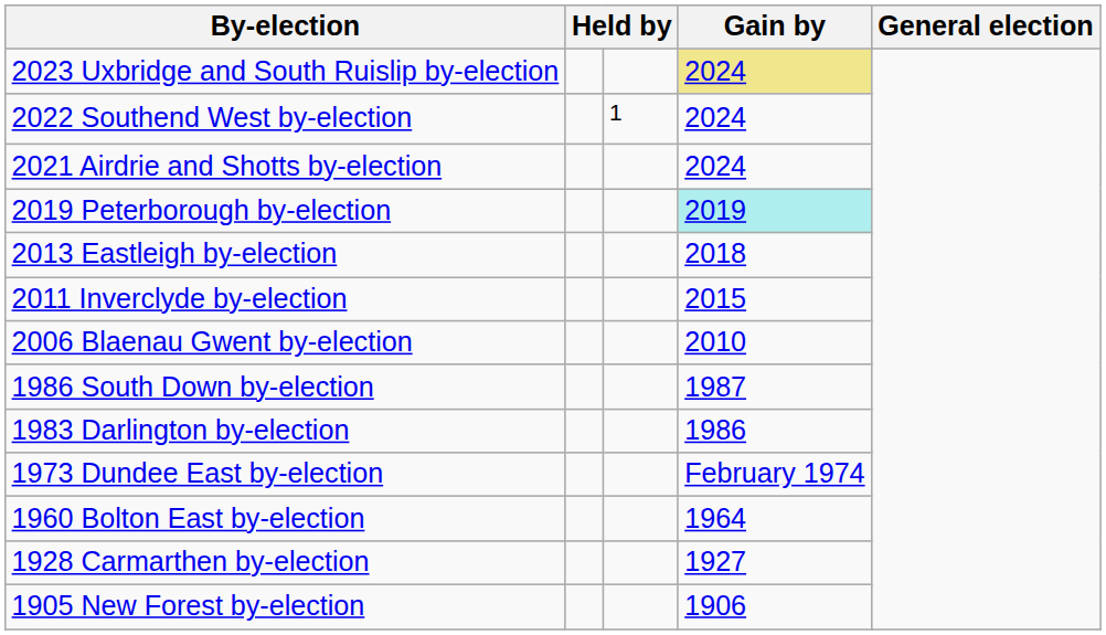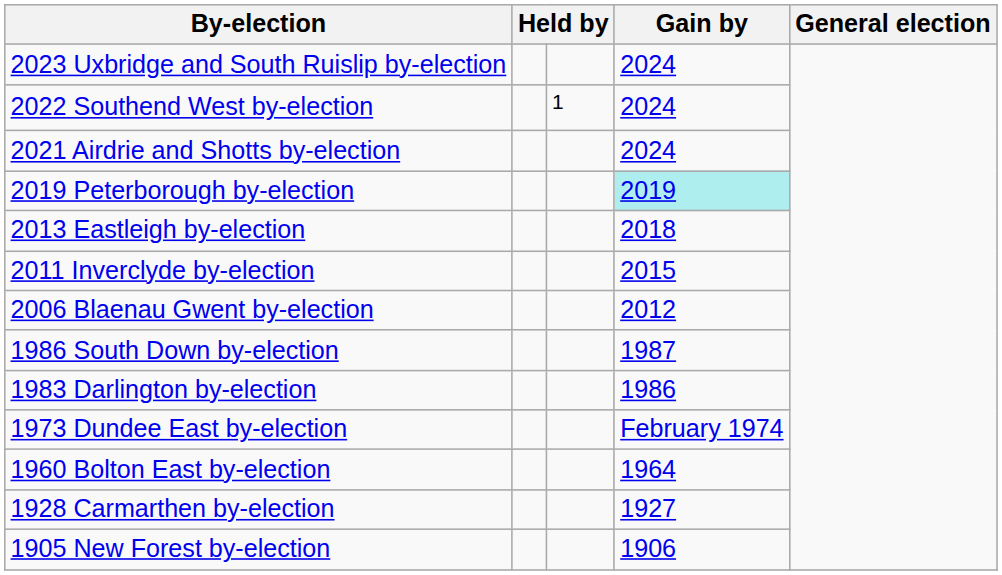2023 Uxbridge and South Ruislip by-election | column 4: khaki background -> no background
2006 Blaenau Gwent by-election | column 4: 2010 -> 2012
